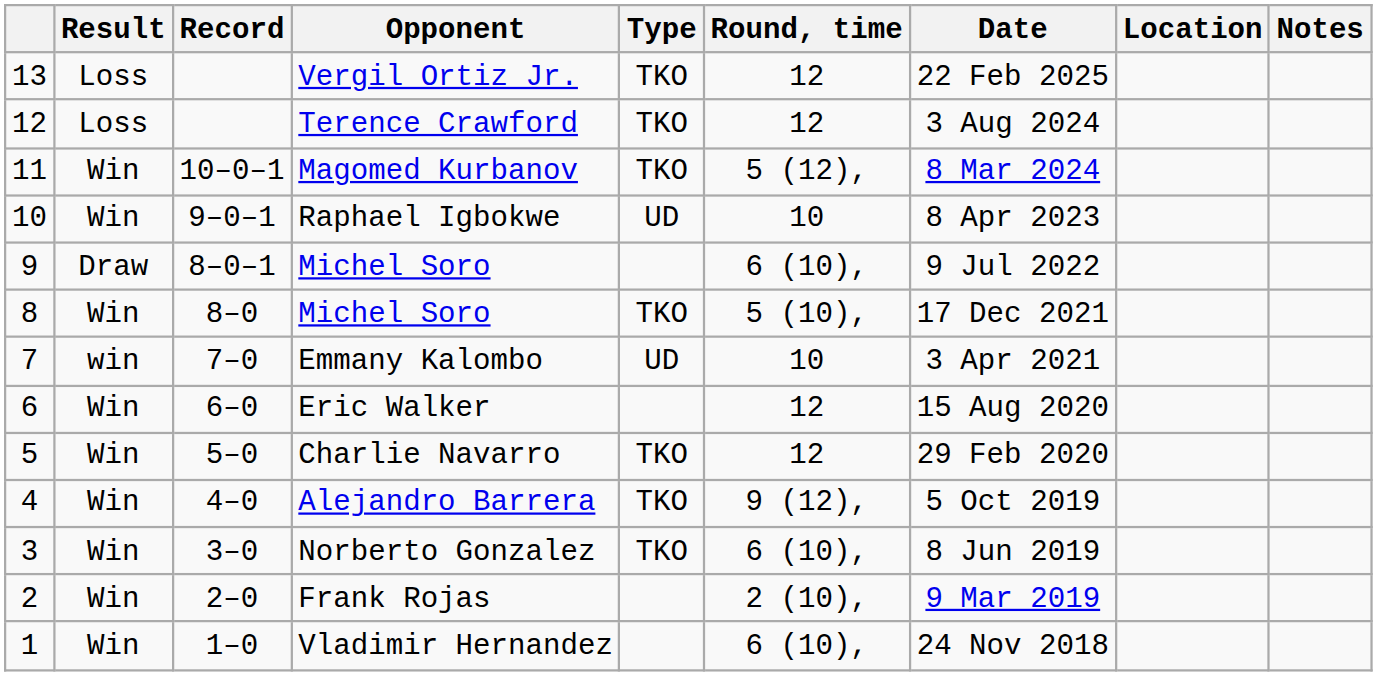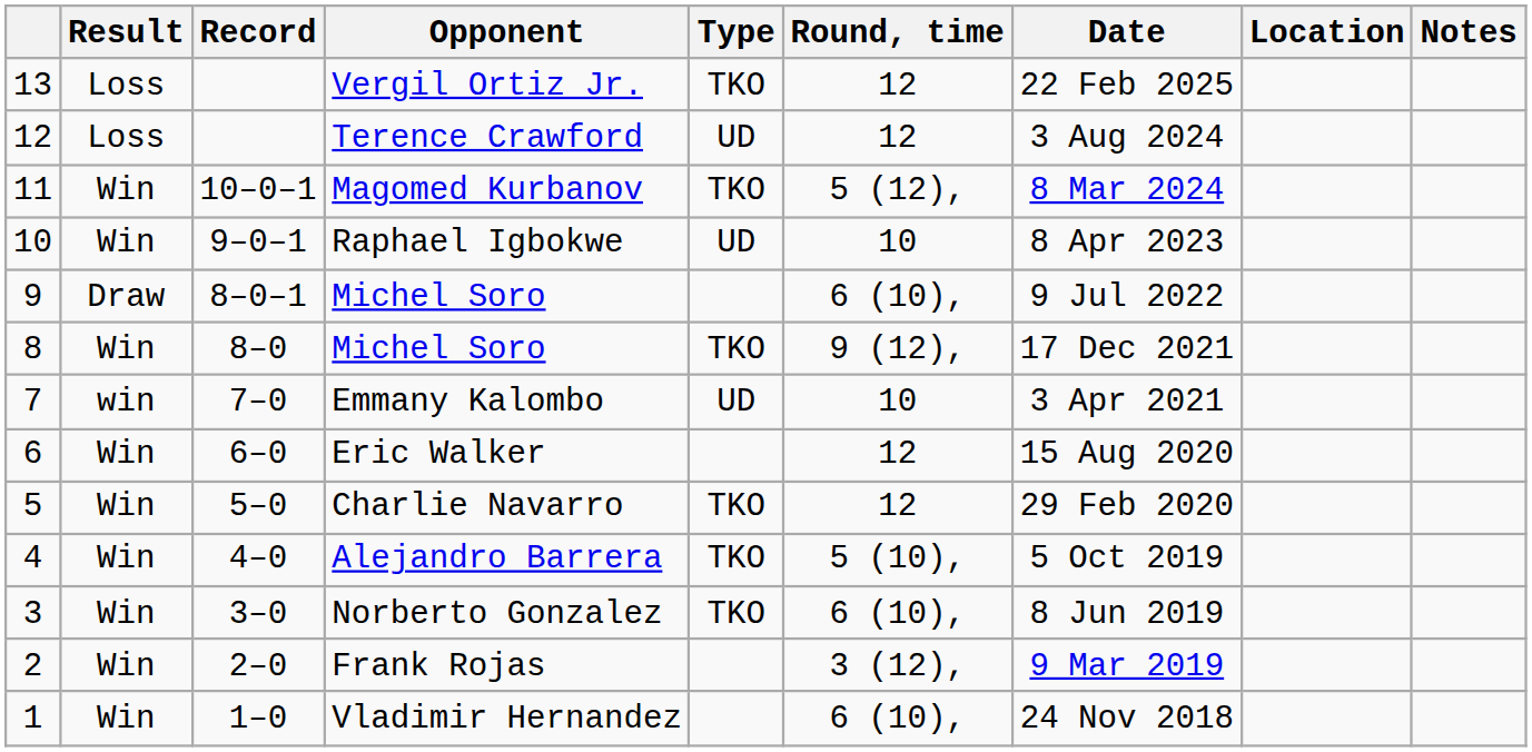Terence Crawford | Type: TKO -> UD
8 / Michel Soro | Round, time: 5 (10), -> 9 (12),
Alejandro Barrera | Round, time: 9 (12), -> 5 (10),
Frank Rojas | Round, time: 2 (10), -> 3 (12),
